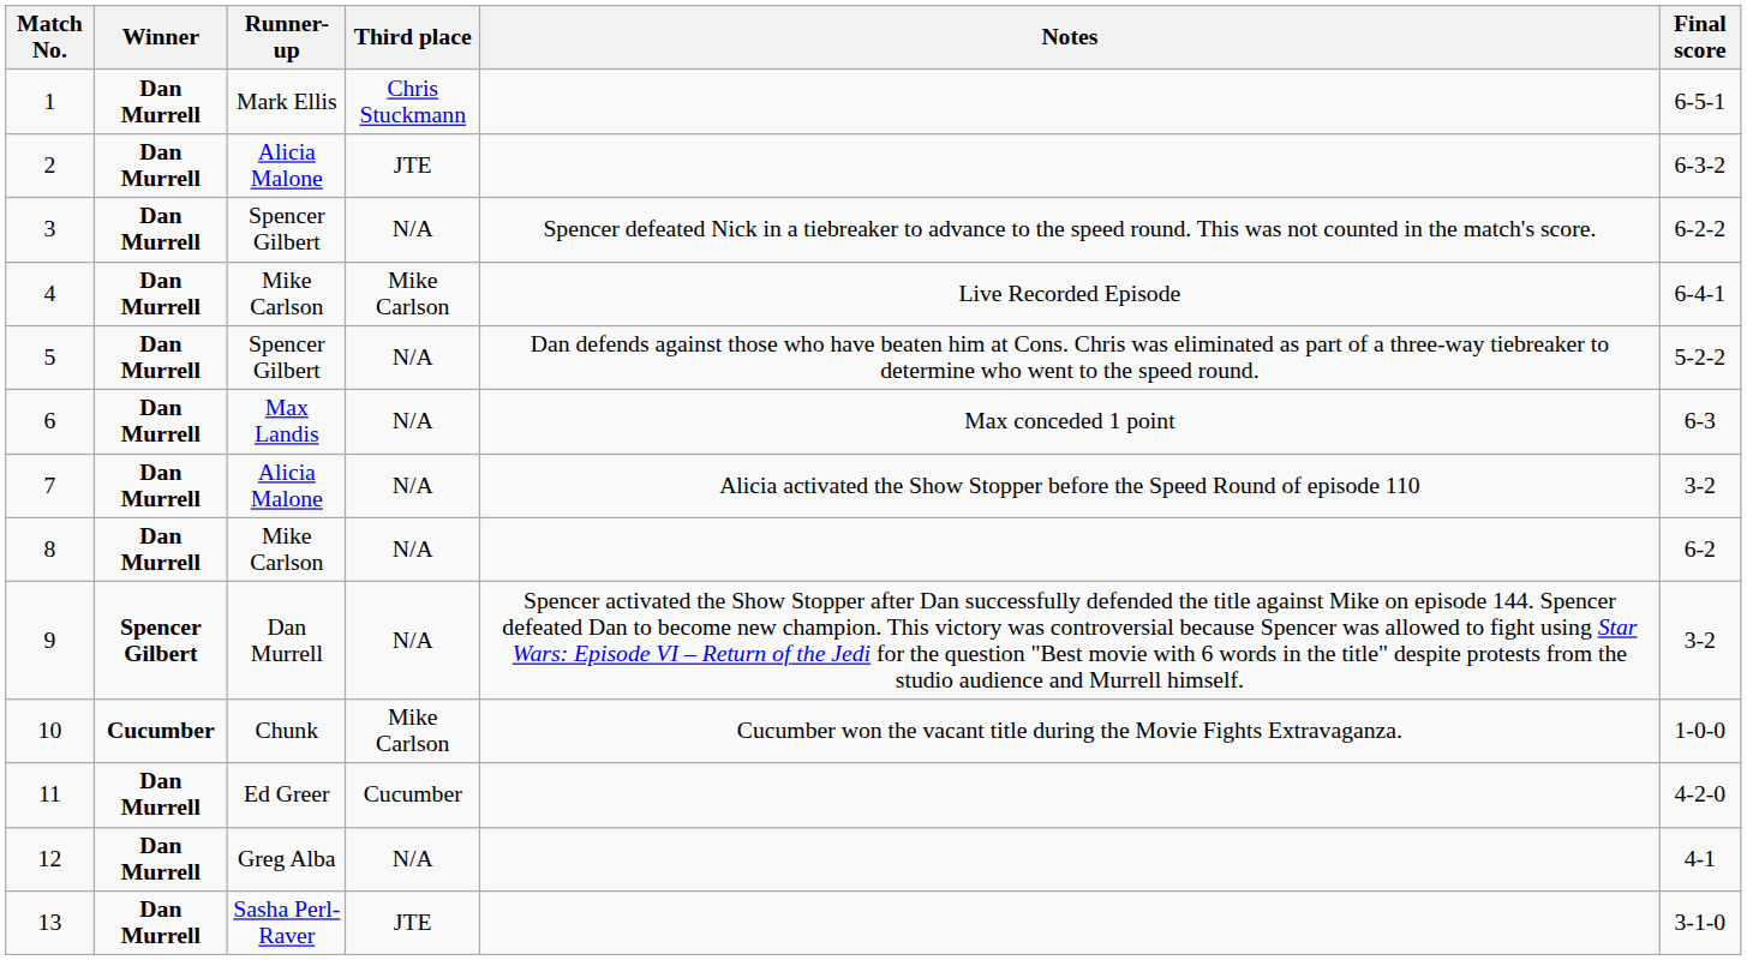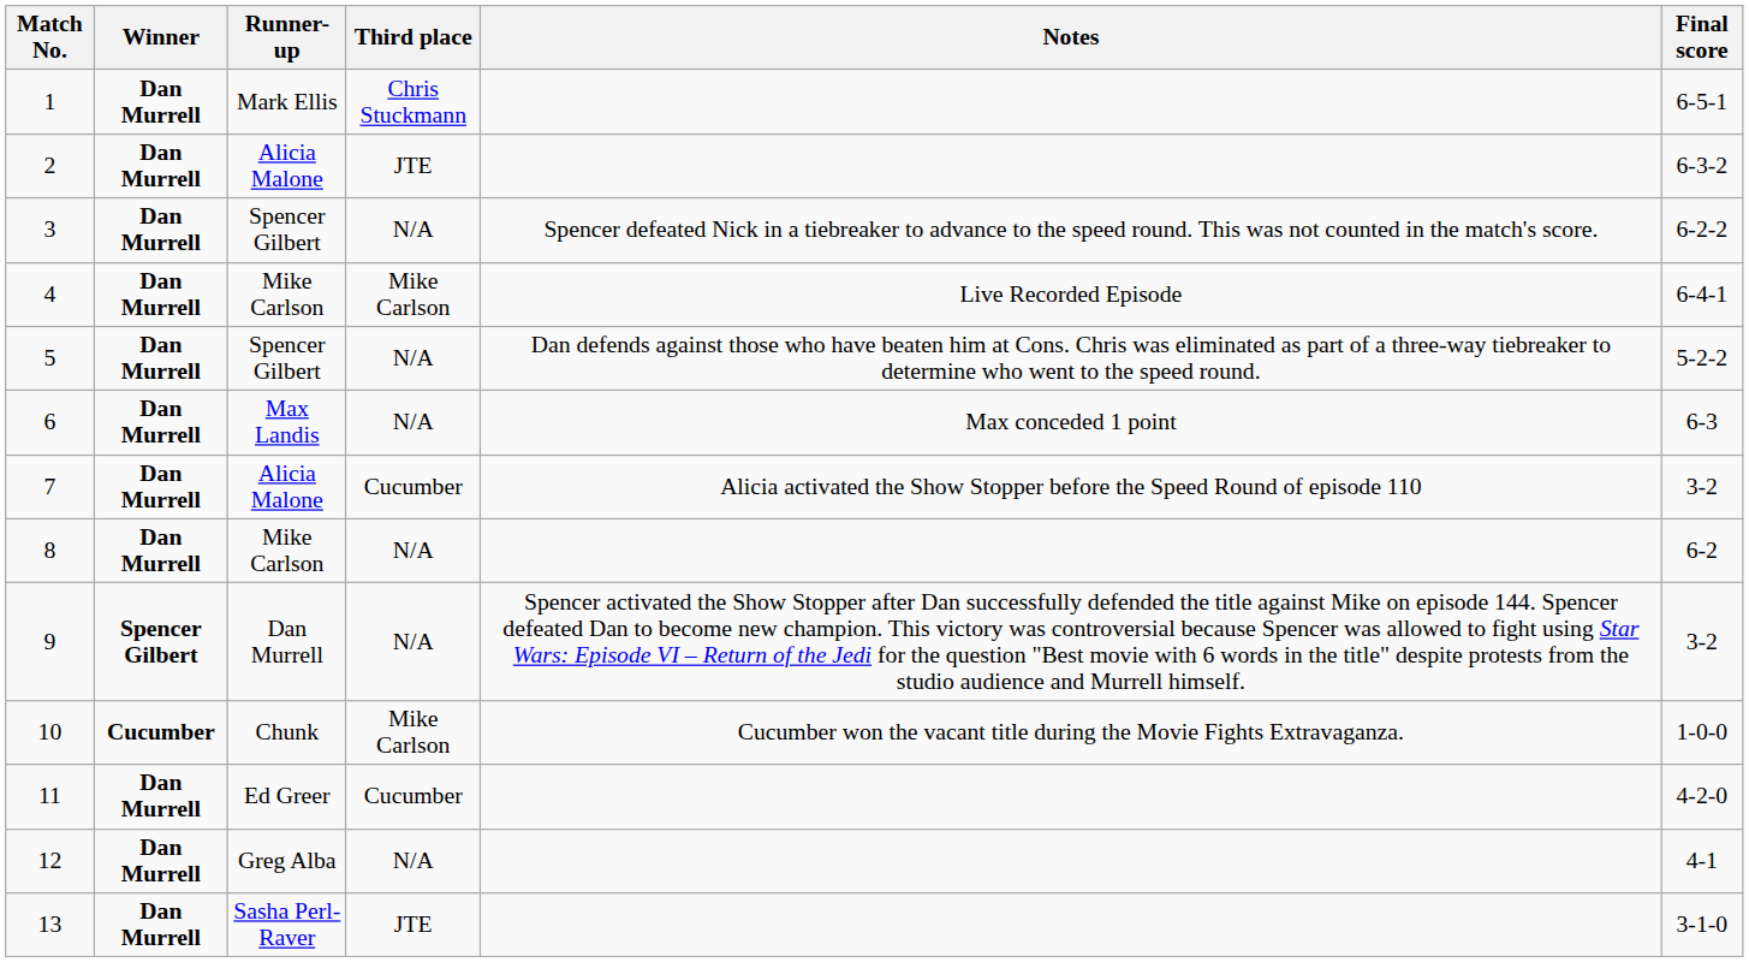7 | Third place: N/A -> Cucumber
